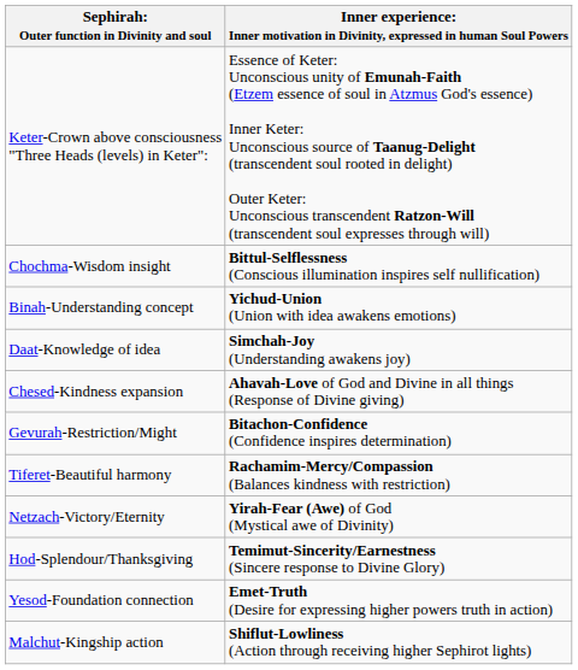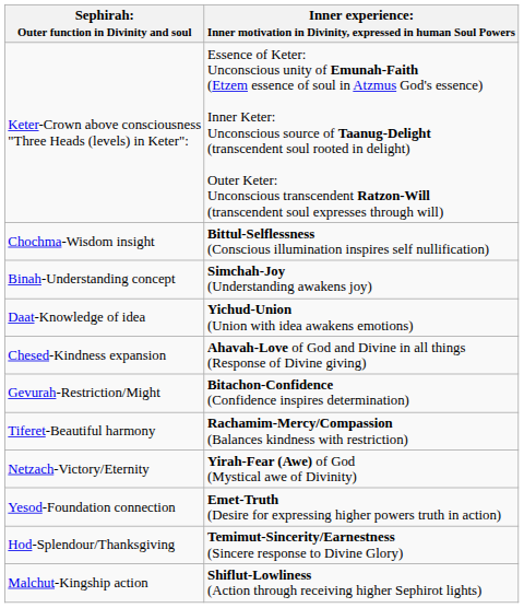Binah-Understanding concept | column 2: Yichud-Union (Union with idea awakens emotions) -> Simchah-Joy (Understanding awakens joy)
Daat-Knowledge of idea | column 2: Simchah-Joy (Understanding awakens joy) -> Yichud-Union (Union with idea awakens emotions)
rows swapped: Hod-Splendour/Thanksgiving <-> Yesod-Foundation connection
